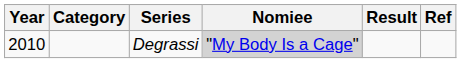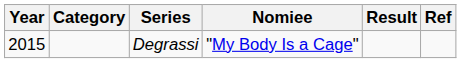Degrassi | Year: 2010 -> 2015
Degrassi | Nomiee: lightgrey background -> no background
